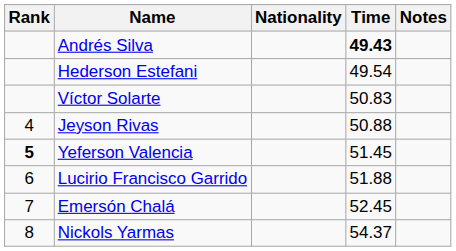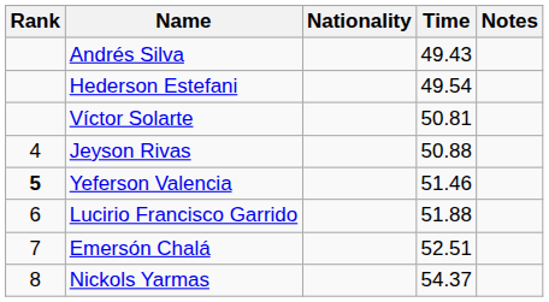Andrés Silva | Time: bold -> normal
Víctor Solarte | Time: 50.83 -> 50.81
Yeferson Valencia | Time: 51.45 -> 51.46
Emersón Chalá | Time: 52.45 -> 52.51
